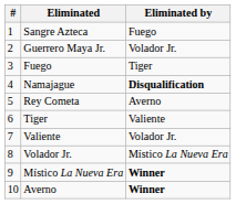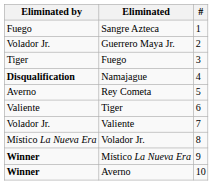columns swapped: # <-> Eliminated by
